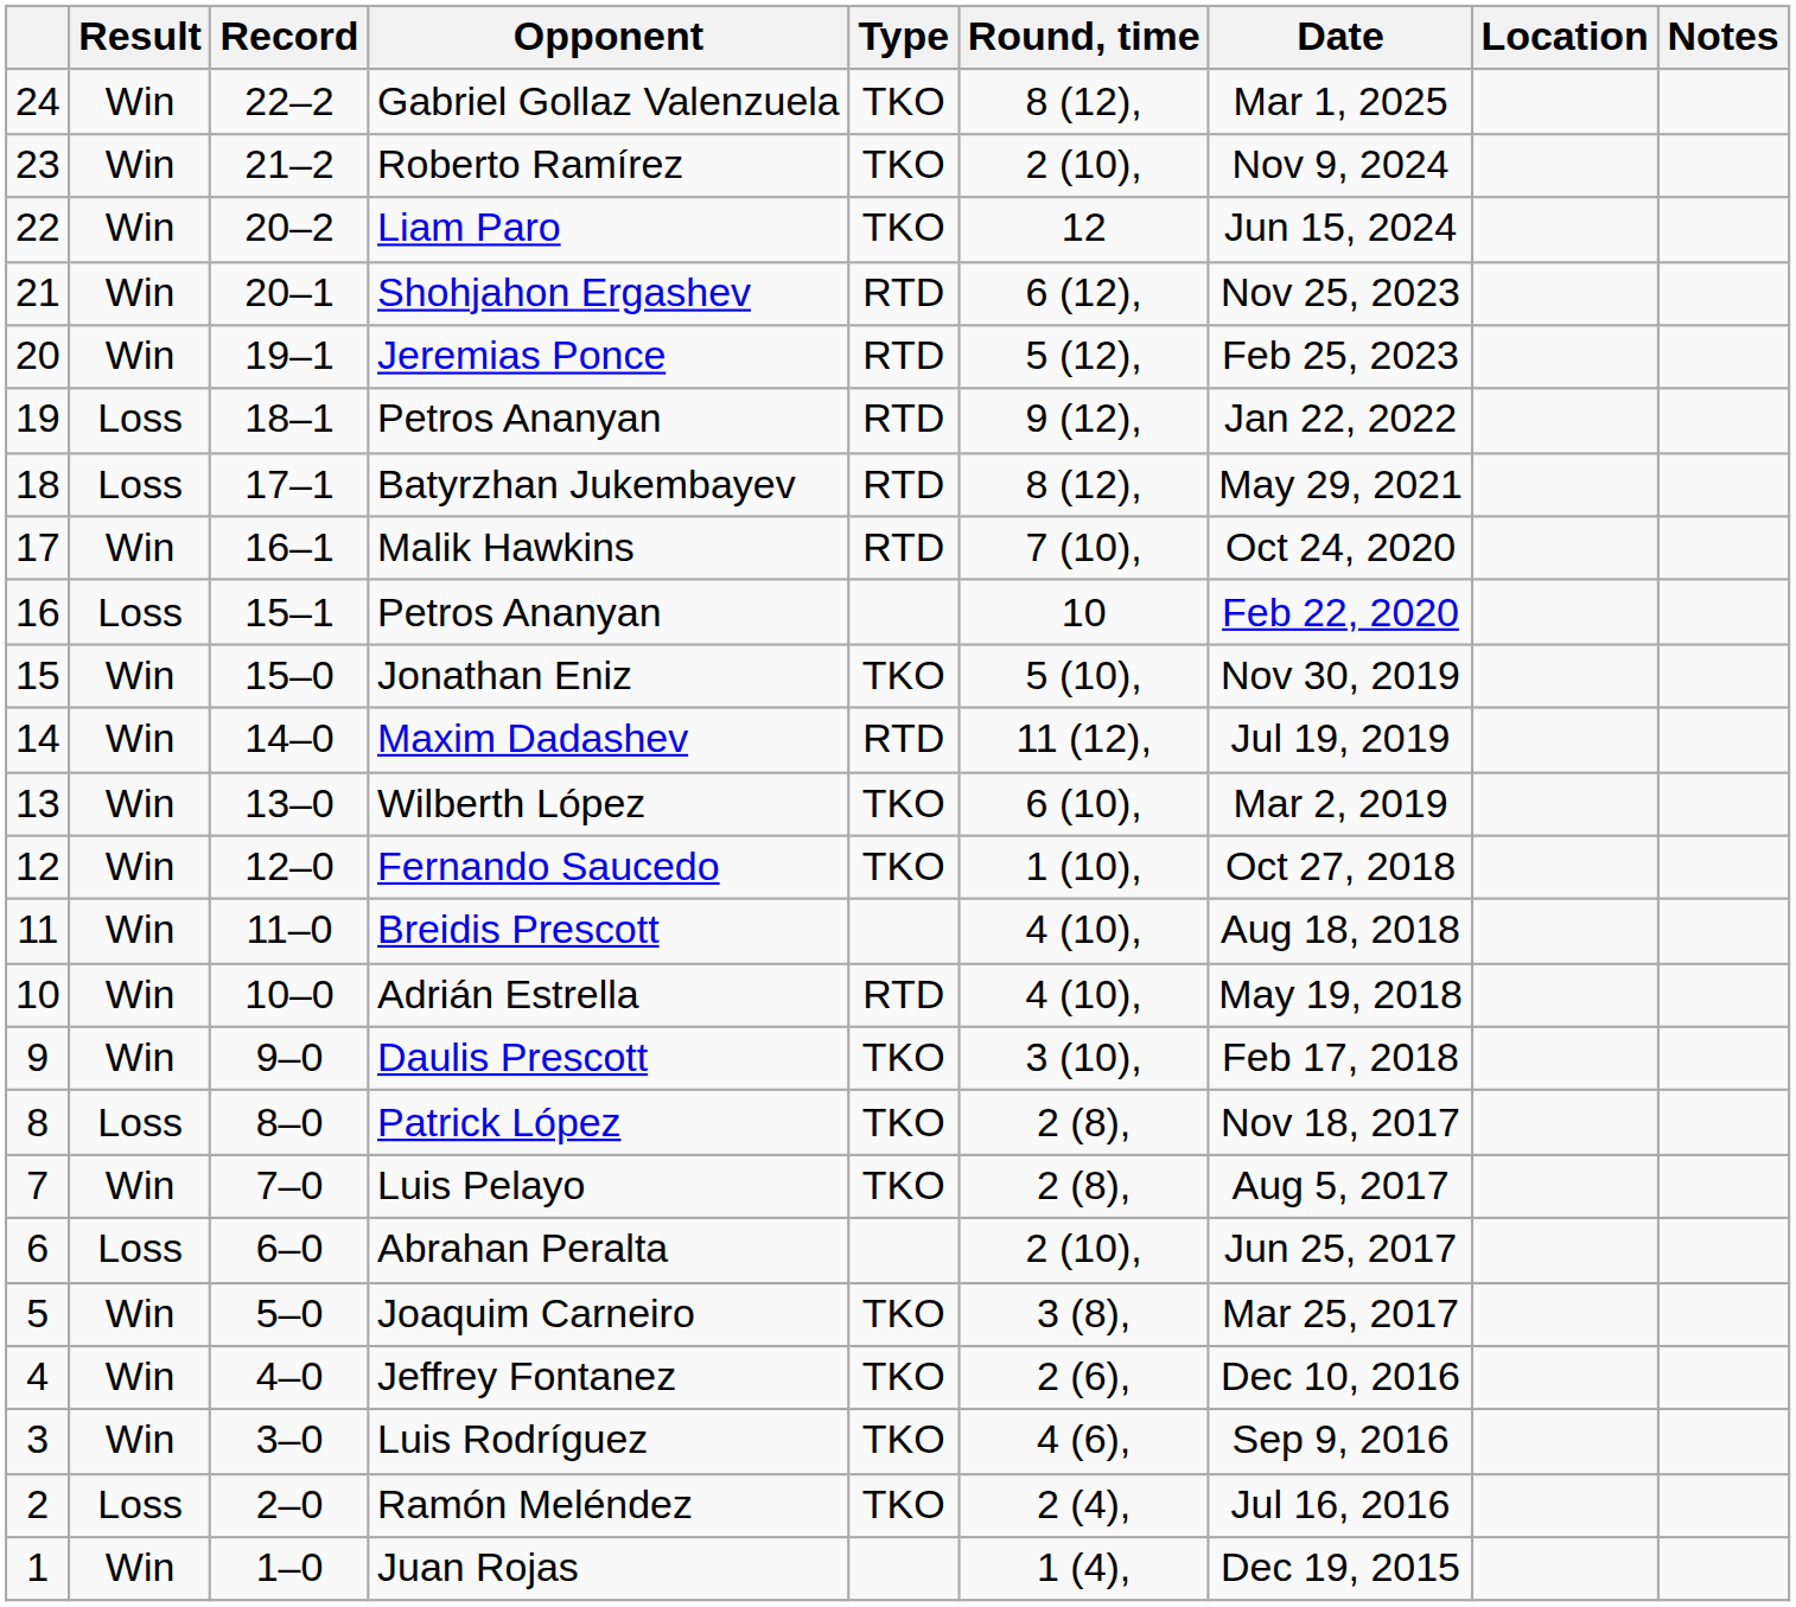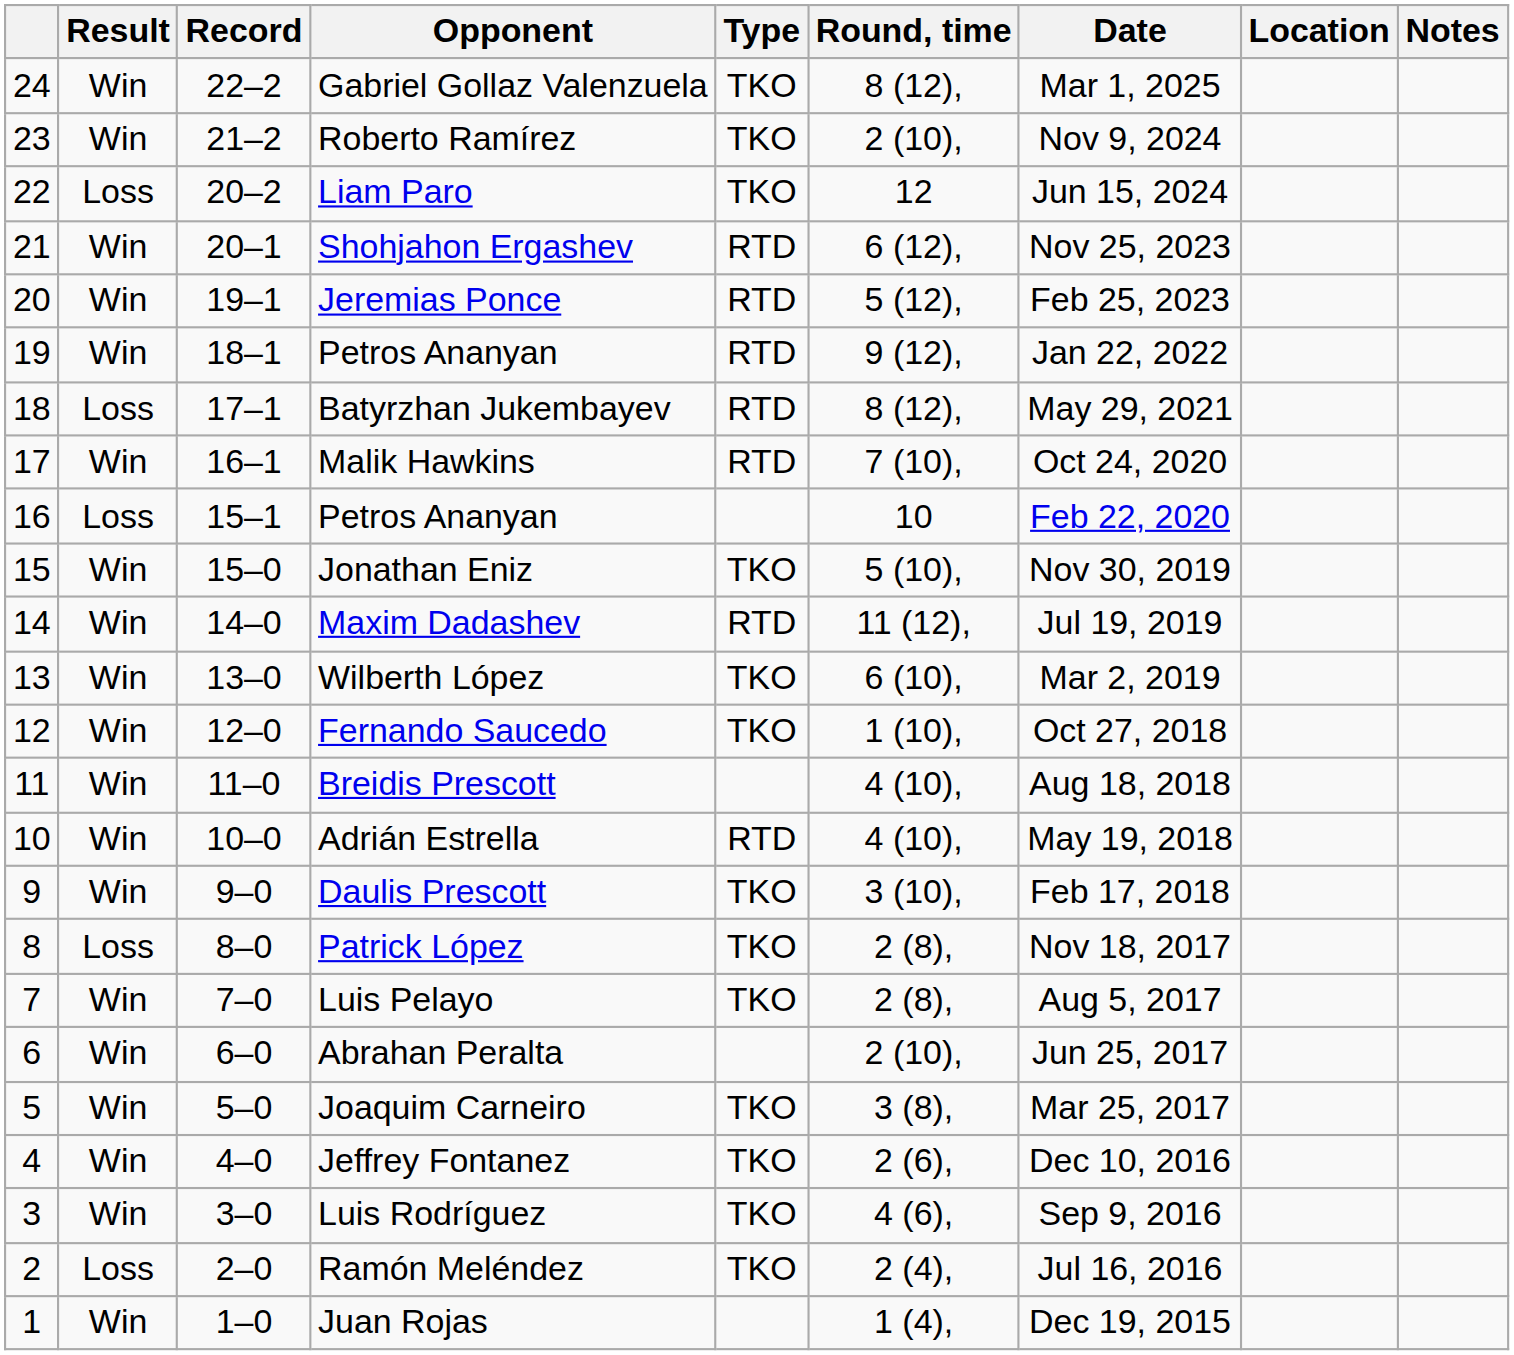Liam Paro | Result: Win -> Loss
19 / Petros Ananyan | Result: Loss -> Win
Abrahan Peralta | Result: Loss -> Win
